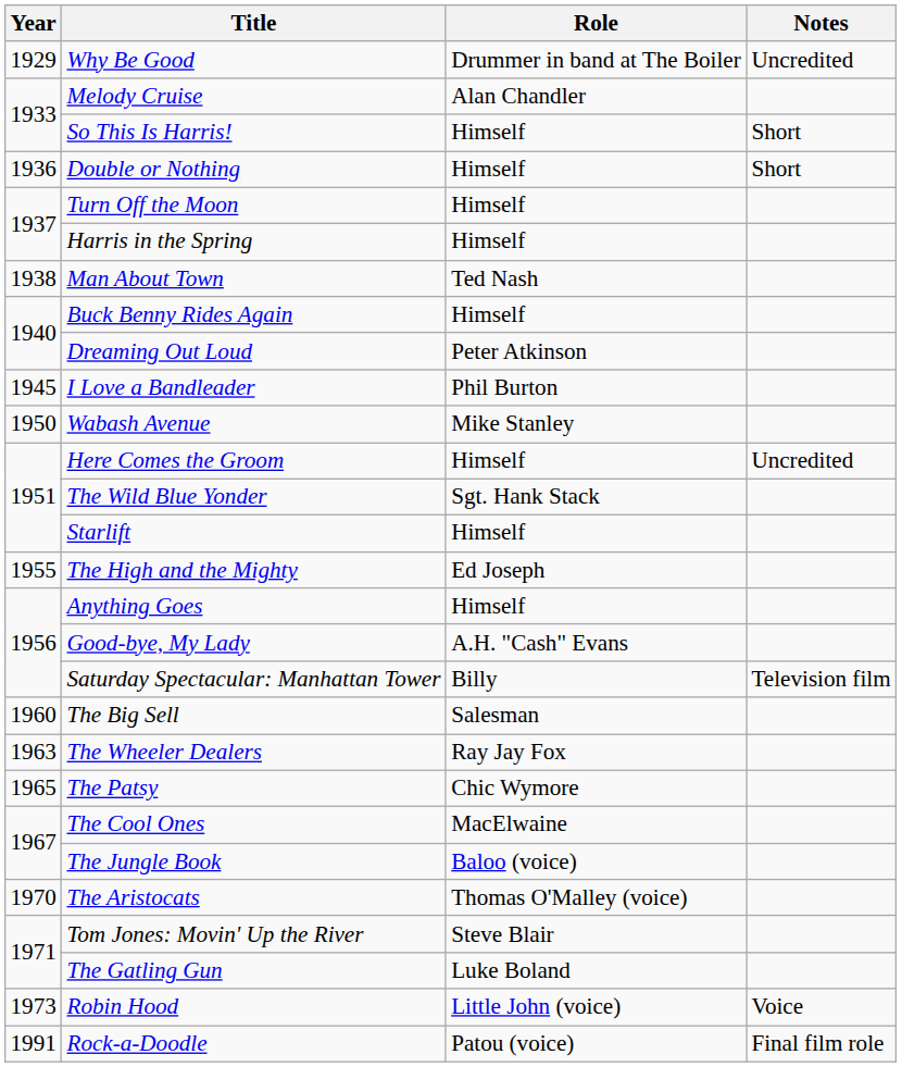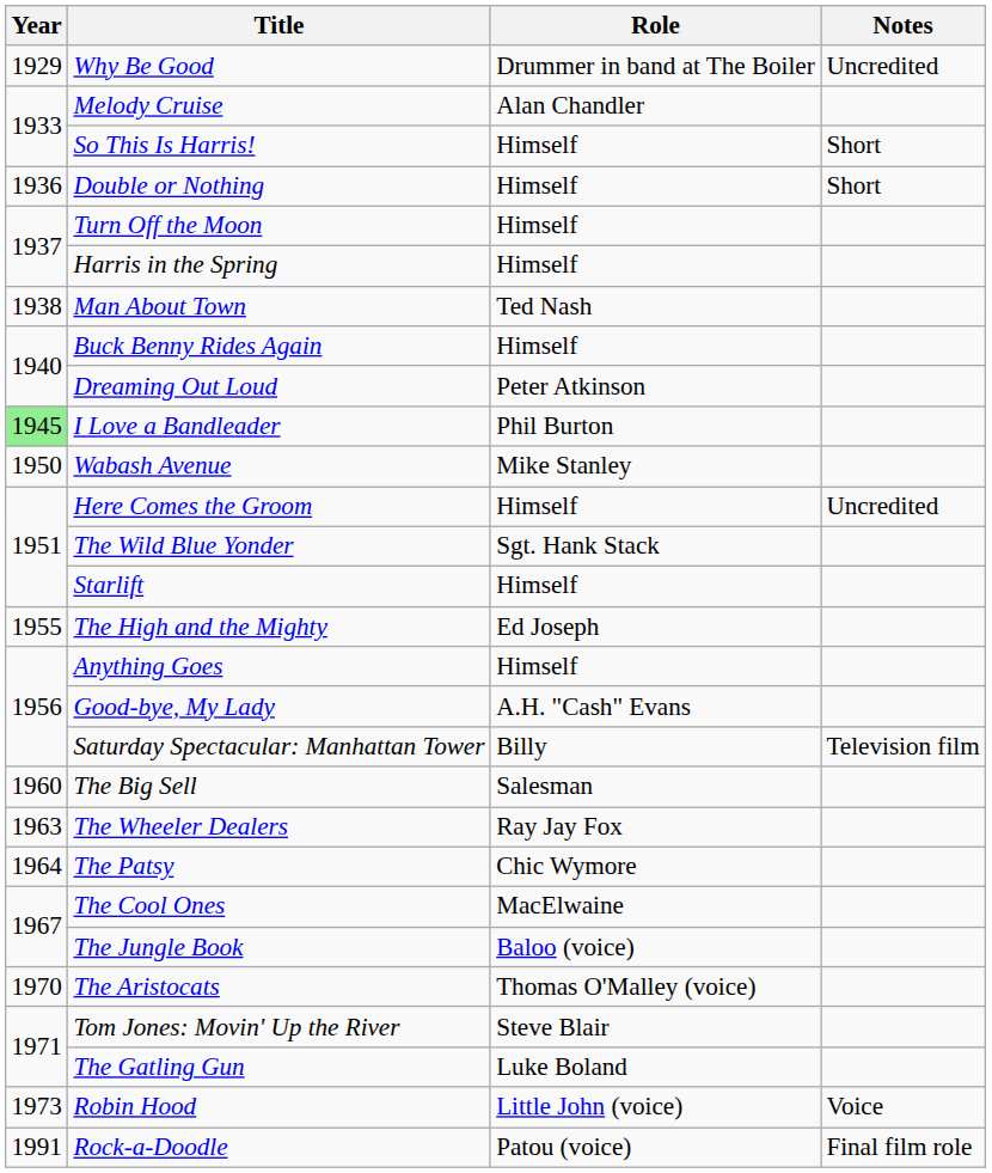I Love a Bandleader | Year: no background -> lightgreen background
The Patsy | Year: 1965 -> 1964
